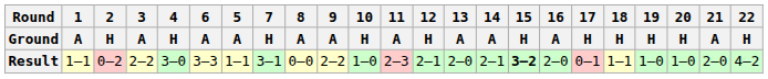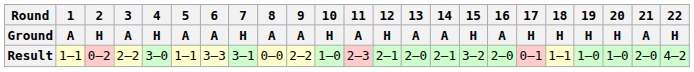columns swapped: 5 / A <-> 6 / A
Result | 15 / H: bold -> normal
